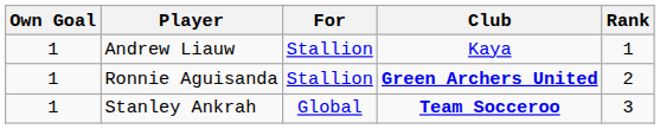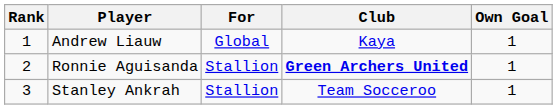columns swapped: Rank <-> Own Goal
Andrew Liauw | For: Stallion -> Global
Stanley Ankrah | For: Global -> Stallion
Stanley Ankrah | Club: bold -> normal
